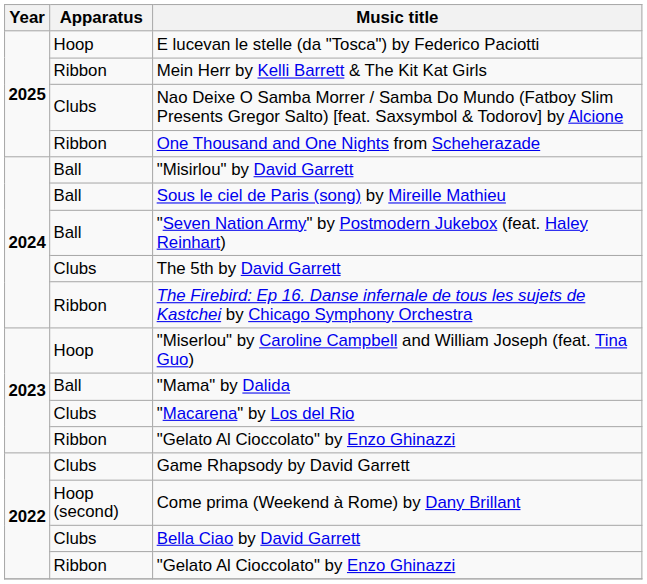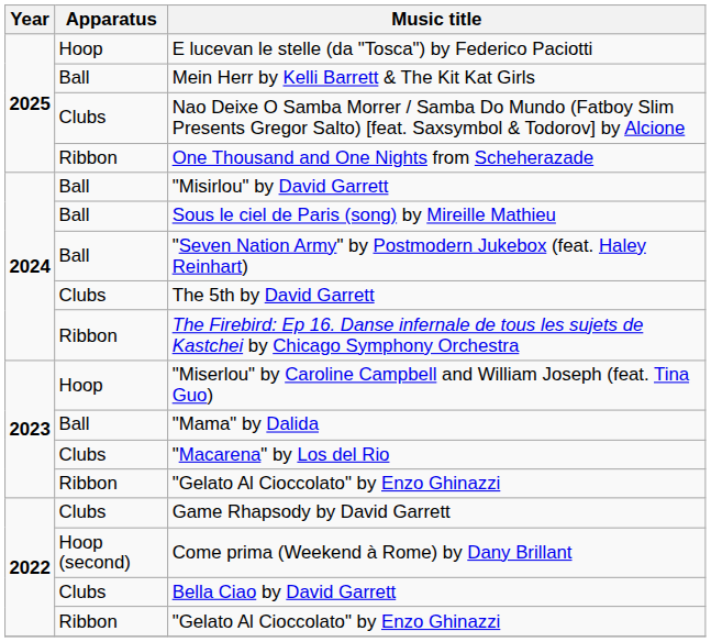Mein Herr by Kelli Barrett & The Kit Kat Girls | Apparatus: Ribbon -> Ball
